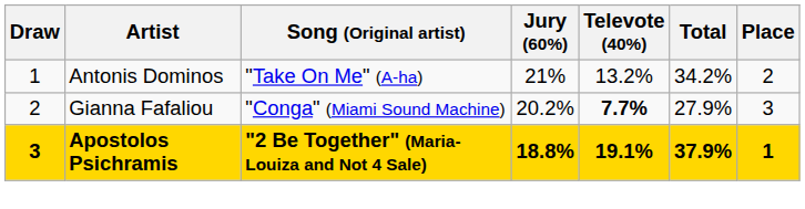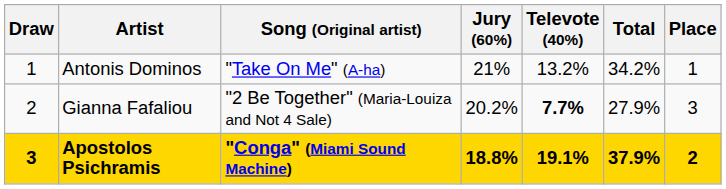Antonis Dominos | Place: 2 -> 1
Gianna Fafaliou | Song (Original artist): "Conga" (Miami Sound Machine) -> "2 Be Together" (Maria-Louiza and Not 4 Sale)
Apostolos Psichramis | Song (Original artist): "2 Be Together" (Maria-Louiza and Not 4 Sale) -> "Conga" (Miami Sound Machine)
Apostolos Psichramis | Place: 1 -> 2
